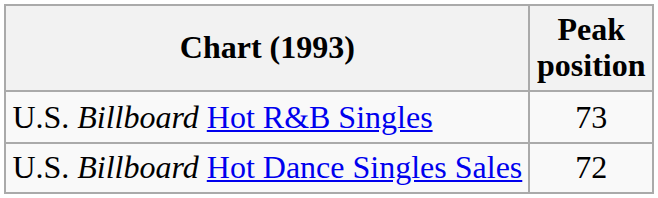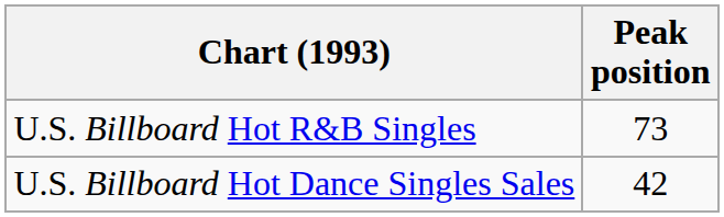U.S. Billboard Hot Dance Singles Sales | Peak position: 72 -> 42
